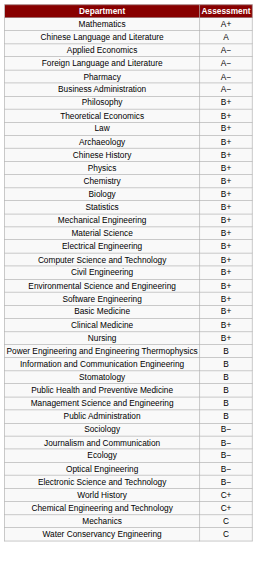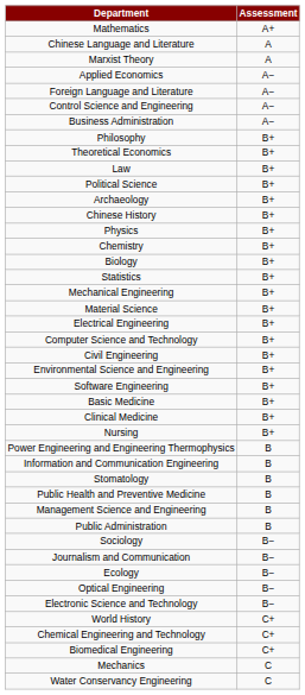+ row: Marxist Theory | A
+ row: Control Science and Engineering | A−
- row: Pharmacy | A−
+ row: Political Science | B+
+ row: Biomedical Engineering | C+
